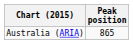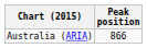Australia (ARIA) | Peak position: 865 -> 866
